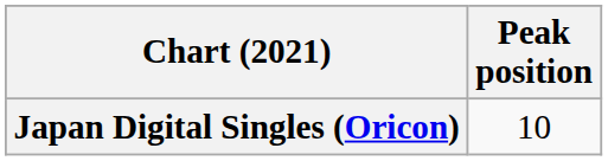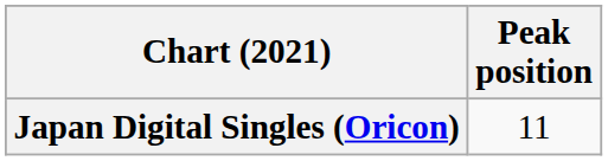Japan Digital Singles (Oricon) | Peak position: 10 -> 11
